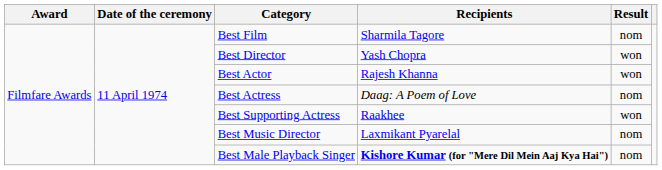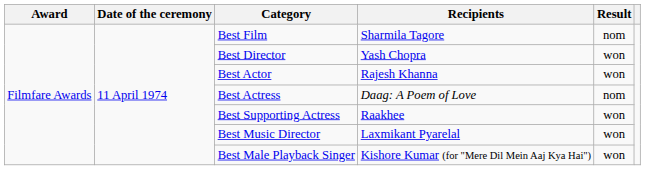Best Music Director | Result: nom -> won
Best Male Playback Singer | Recipients: bold -> normal
Best Male Playback Singer | Result: nom -> won
